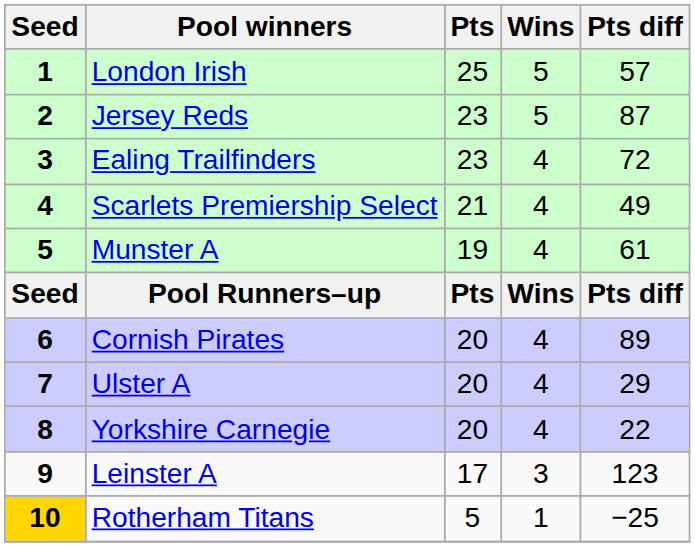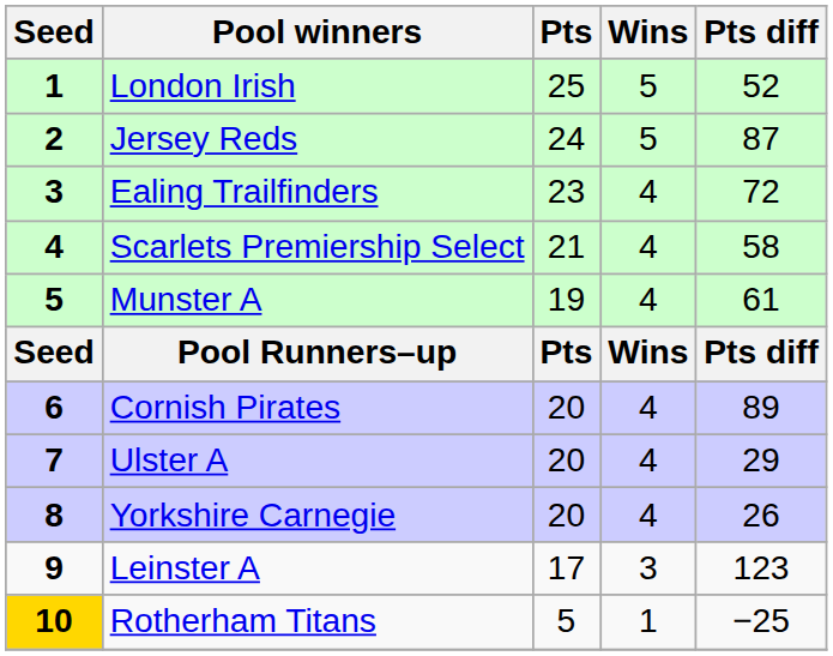London Irish | Pts diff: 57 -> 52
Jersey Reds | Pts: 23 -> 24
Scarlets Premiership Select | Pts diff: 49 -> 58
Yorkshire Carnegie | Pts diff: 22 -> 26
